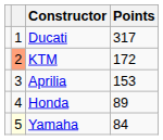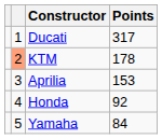KTM | Points: 172 -> 178
Honda | Points: 89 -> 92
Yamaha | column 2: lightyellow background -> no background
